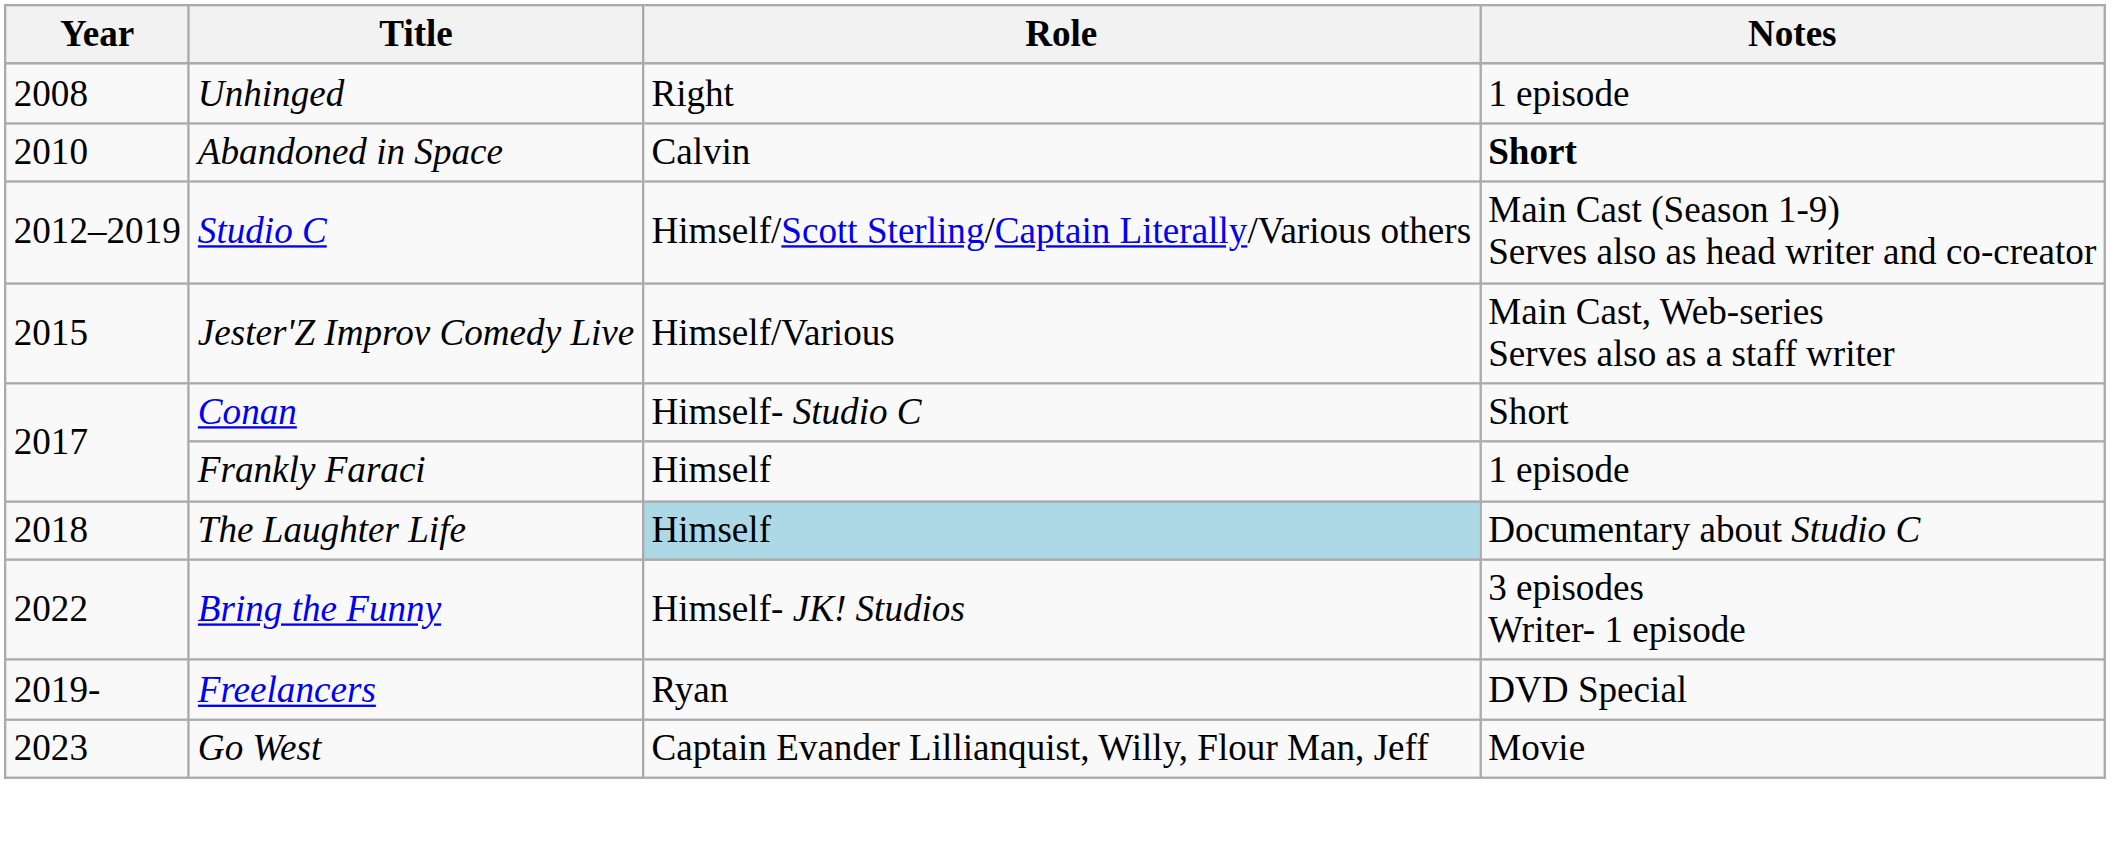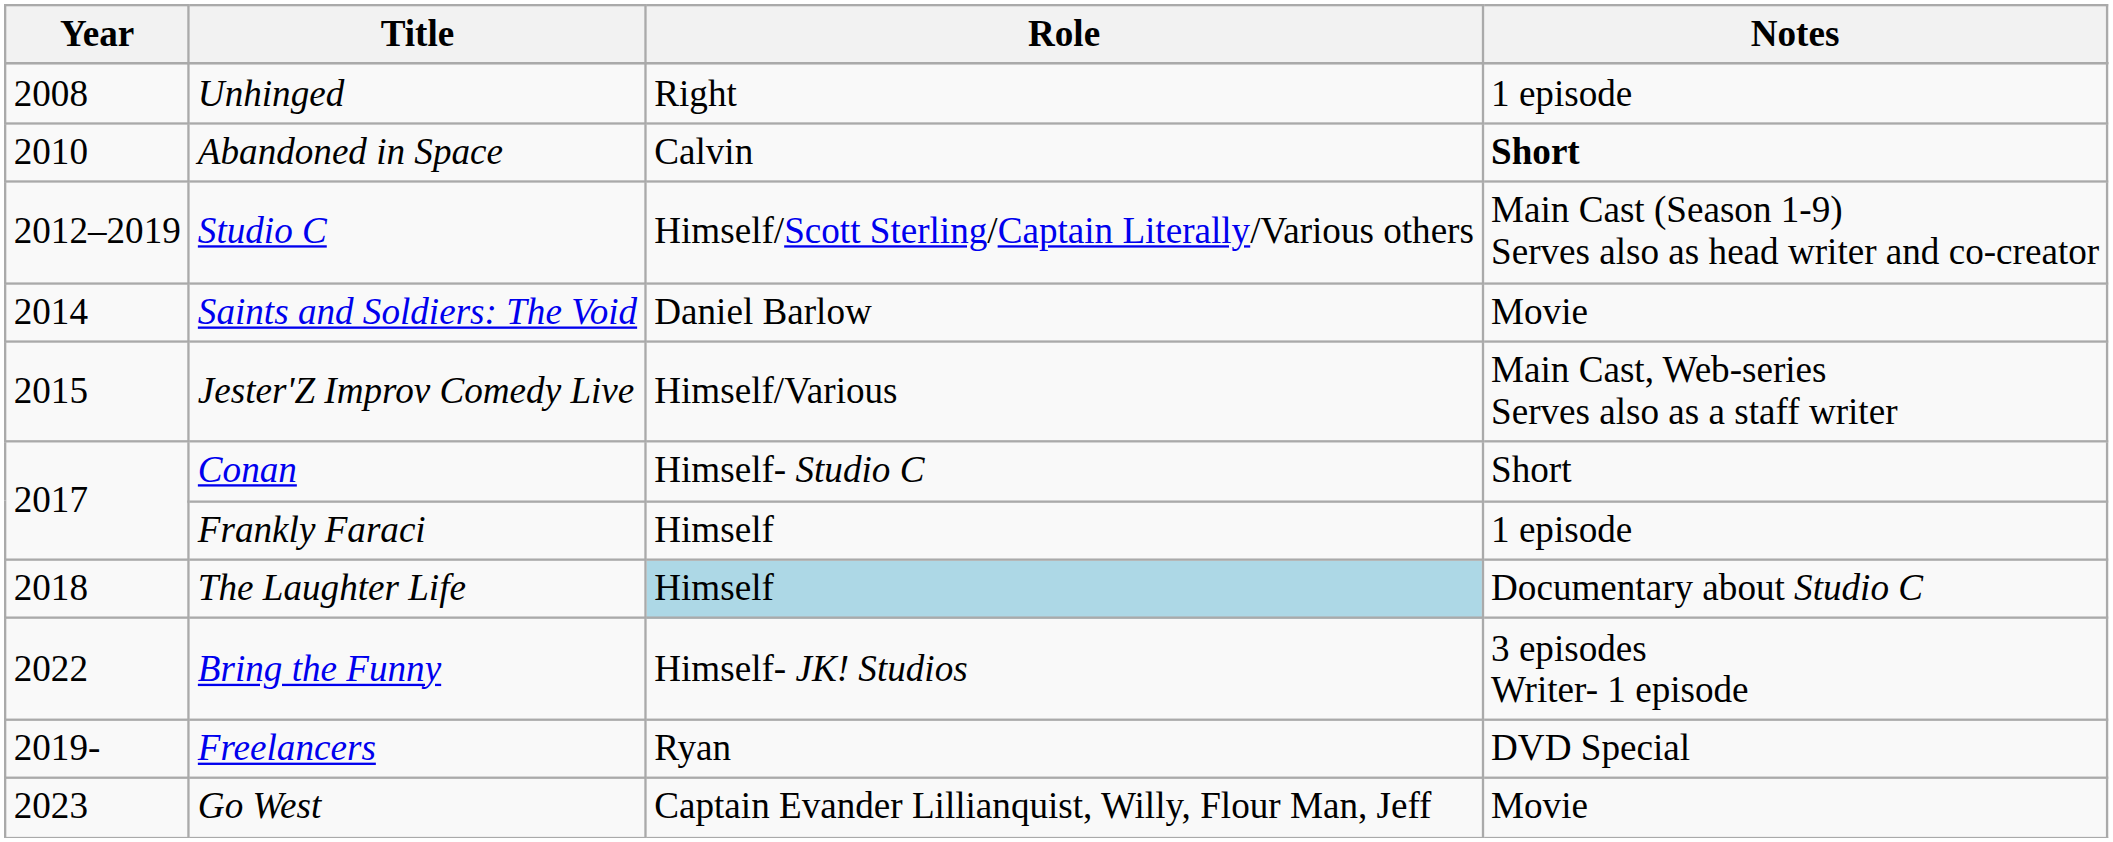+ row: 2014 | Saints and Soldiers: The Void | Daniel Barlow | Movie
